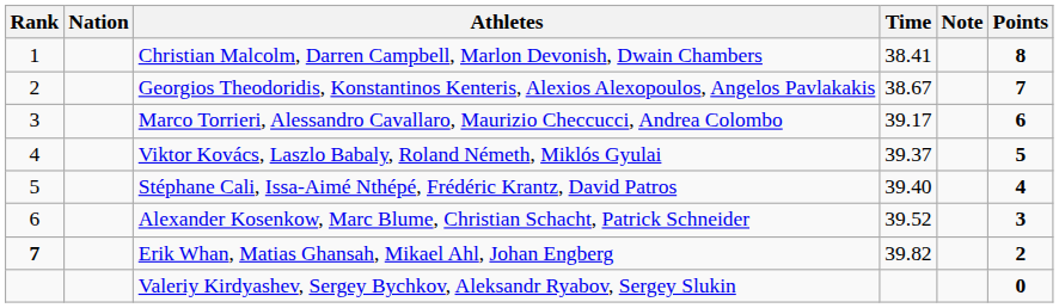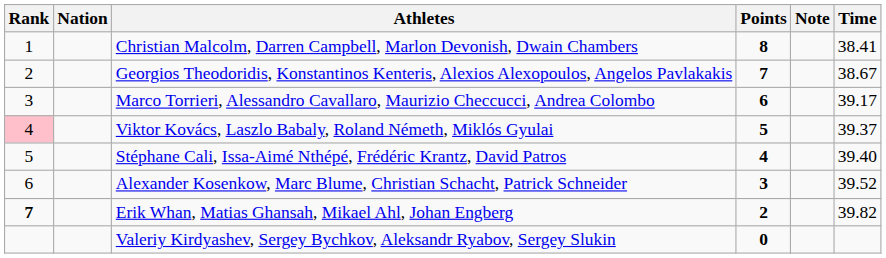columns swapped: Time <-> Points
Viktor Kovács, Laszlo Babaly, Roland Németh, Miklós Gyulai | Rank: no background -> pink background
